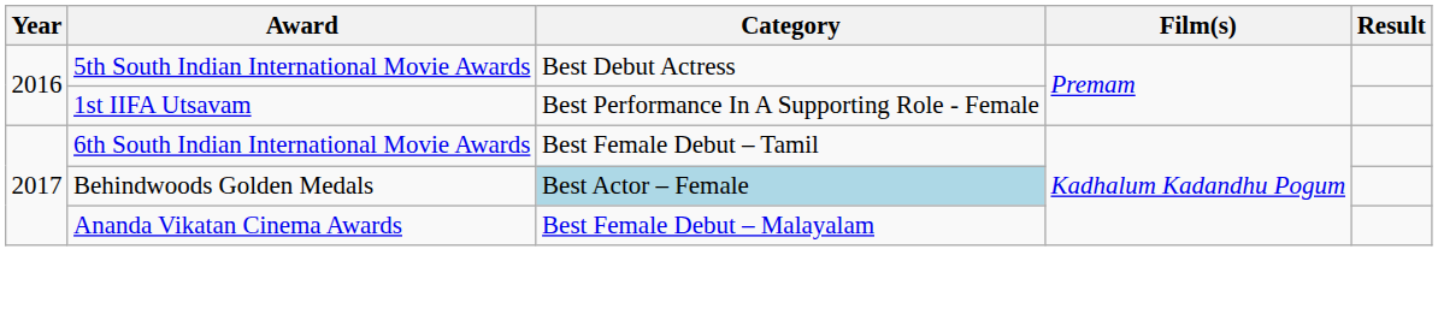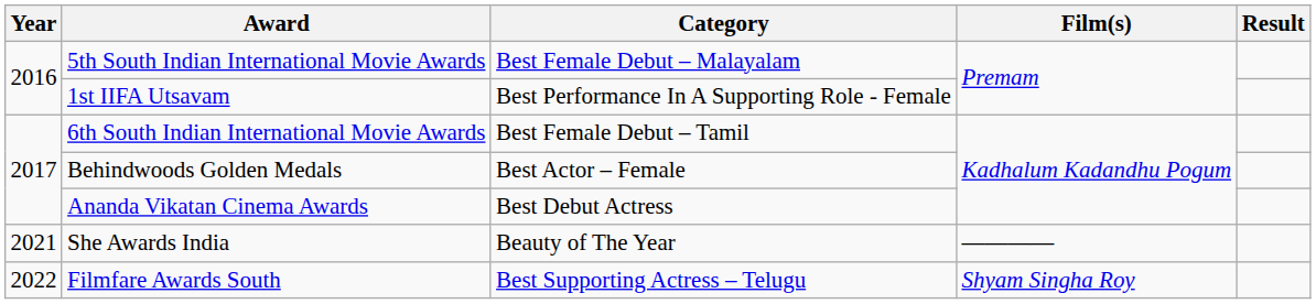5th South Indian International Movie Awards | Category: Best Debut Actress -> Best Female Debut – Malayalam
Behindwoods Golden Medals | Category: lightblue background -> no background
Ananda Vikatan Cinema Awards | Category: Best Female Debut – Malayalam -> Best Debut Actress
+ row: 2021 | She Awards India | Beauty of The Year | ————
+ row: 2022 | Filmfare Awards South | Best Supporting Actress – Telugu | Shyam Singha Roy
